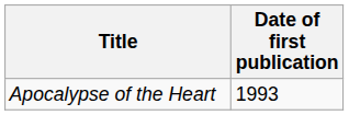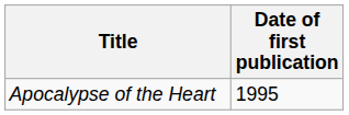Apocalypse of the Heart | Date of first publication: 1993 -> 1995
